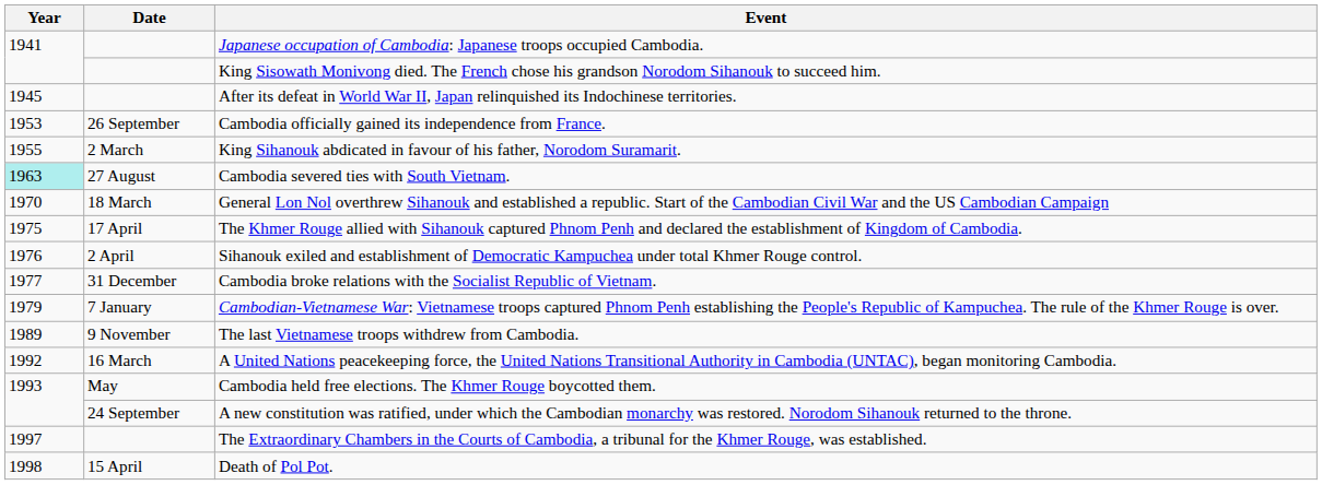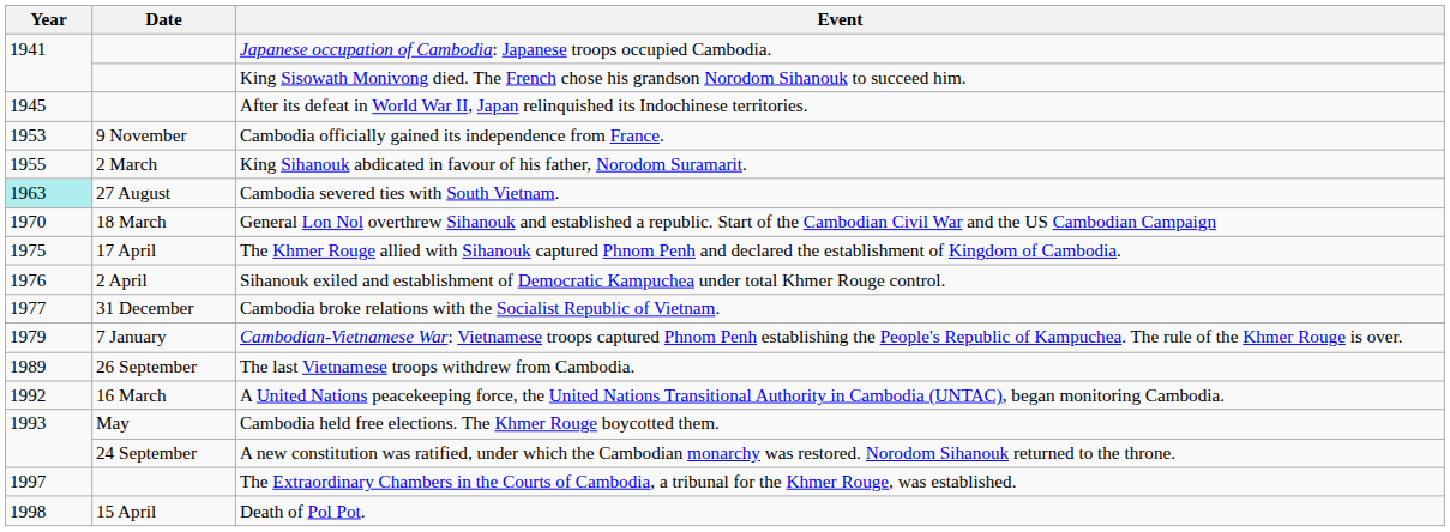Cambodia officially gained its independence from France. | Date: 26 September -> 9 November
The last Vietnamese troops withdrew from Cambodia. | Date: 9 November -> 26 September
